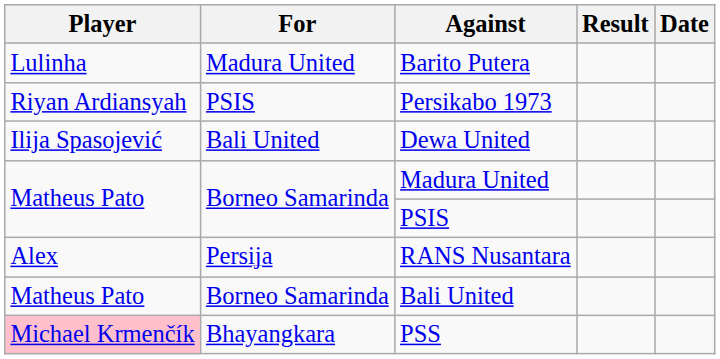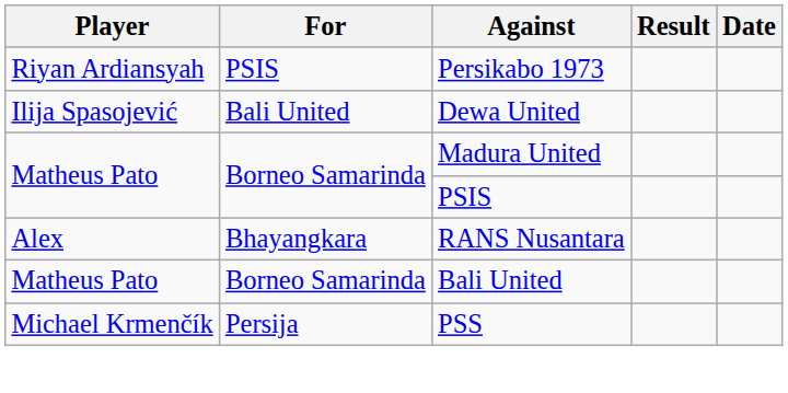- row: Lulinha | Madura United | Barito Putera
RANS Nusantara | For: Persija -> Bhayangkara
PSS | Player: pink background -> no background
PSS | For: Bhayangkara -> Persija
